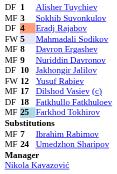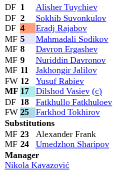Sokhib Suvonkulov | column 1: MF -> DF
Sokhib Suvonkulov | column 2: 3 -> 2
Mahmadali Sodikov | column 1: FW -> MF
Jakhongir Jalilov | column 1: DF -> MF
Jakhongir Jalilov | column 2: 10 -> 11
Dilshod Vasiev (c) | column 1: normal -> bold
Dilshod Vasiev (c) | column 2: no background -> paleturquoise background
Farkhod Tokhirov | column 1: MF -> FW
- row: MF | 7 | Ibrahim Rabimov
+ row: MF | 23 | Alexander Frank
